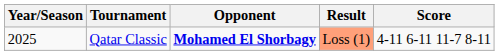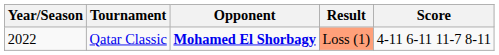Qatar Classic | Year/Season: 2025 -> 2022
